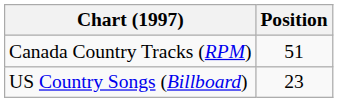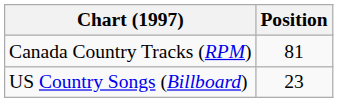Canada Country Tracks (RPM) | Position: 51 -> 81
